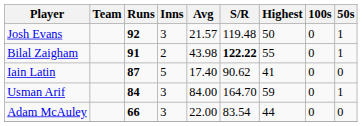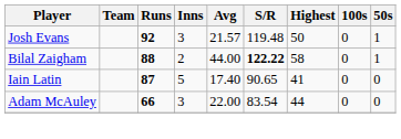Bilal Zaigham | Runs: 91 -> 88
Bilal Zaigham | Avg: 43.98 -> 44.00
Bilal Zaigham | Highest: 55 -> 58
Iain Latin | S/R: 90.62 -> 90.65
- row: Usman Arif | 84 | 3 | 84.00 | 164.70 | 59 | 0 | 1
